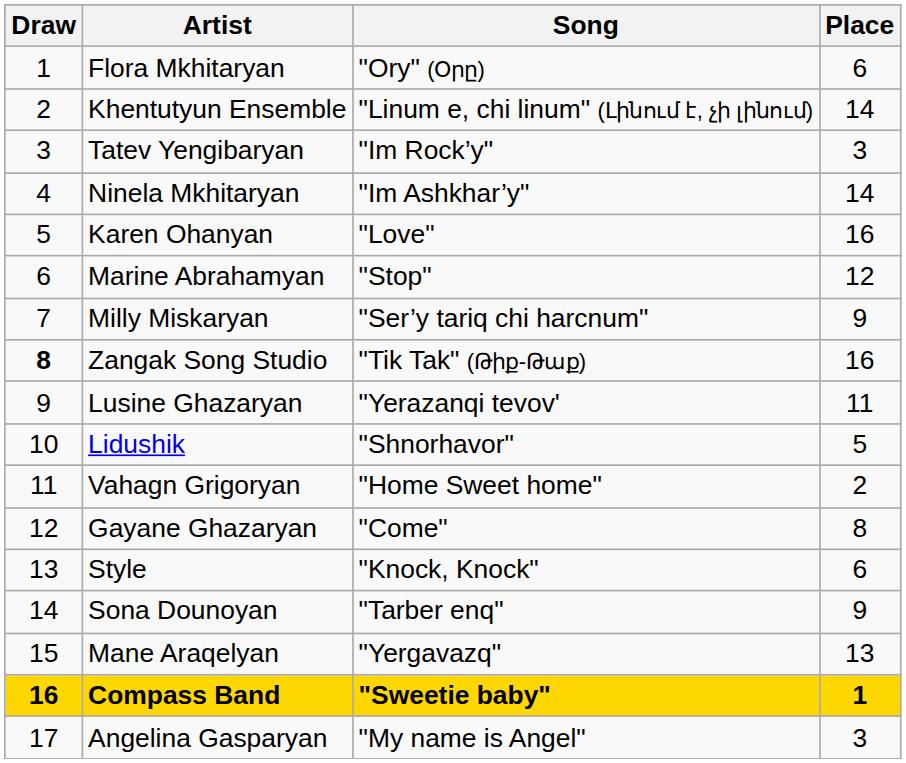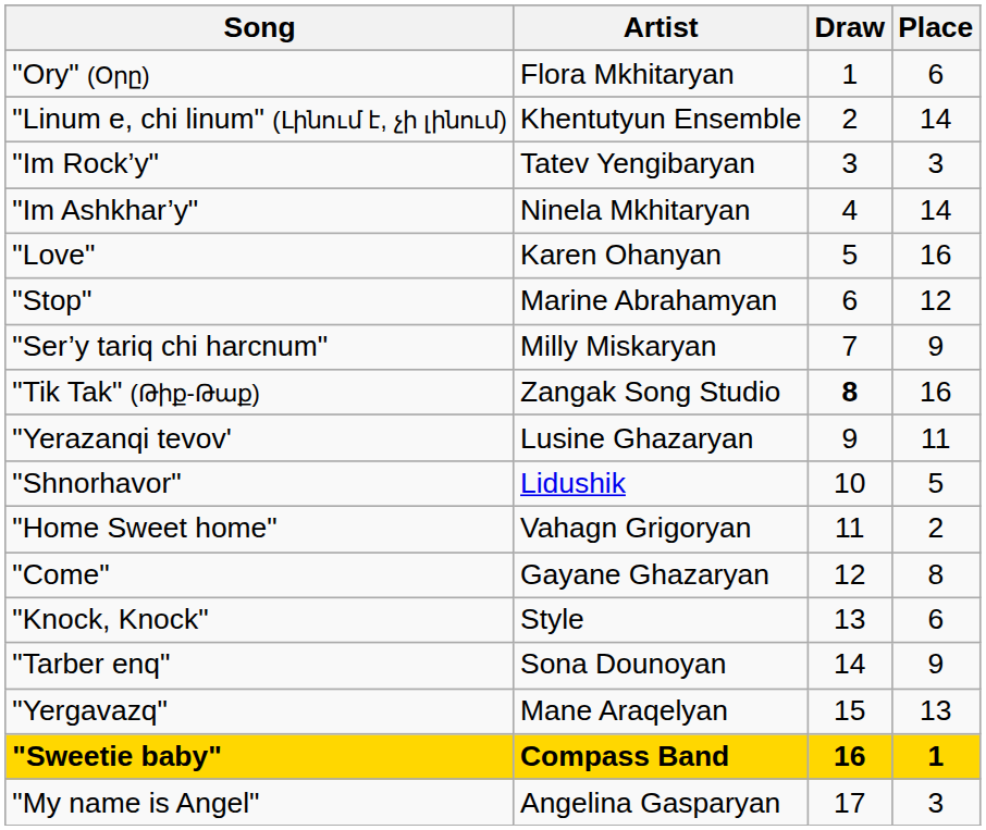columns swapped: Draw <-> Song
